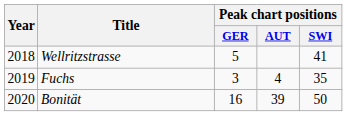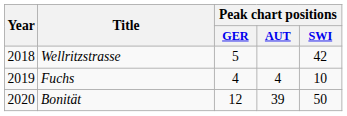Wellritzstrasse | Peak chart positions / SWI: 41 -> 42
Fuchs | Peak chart positions / GER: 3 -> 4
Fuchs | Peak chart positions / SWI: 35 -> 10
Bonität | Peak chart positions / GER: 16 -> 12
